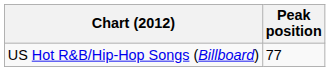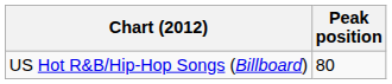US Hot R&B/Hip-Hop Songs (Billboard) | Peak position: 77 -> 80
